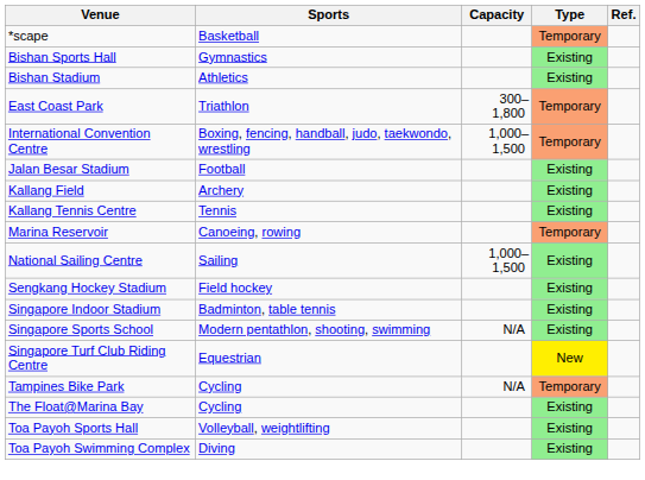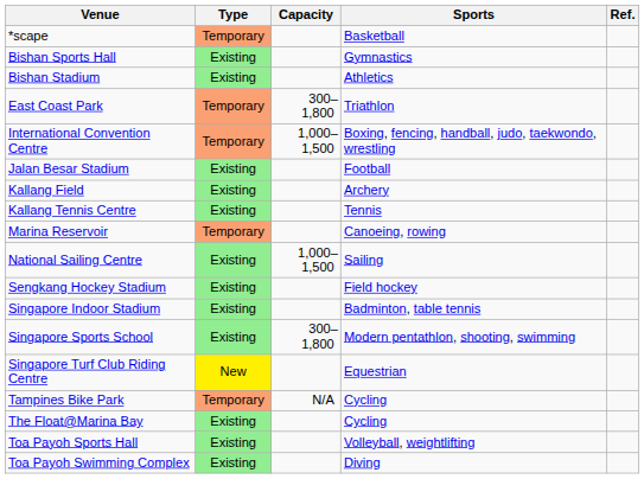columns swapped: Sports <-> Type
Singapore Sports School | Capacity: N/A -> 300–1,800
